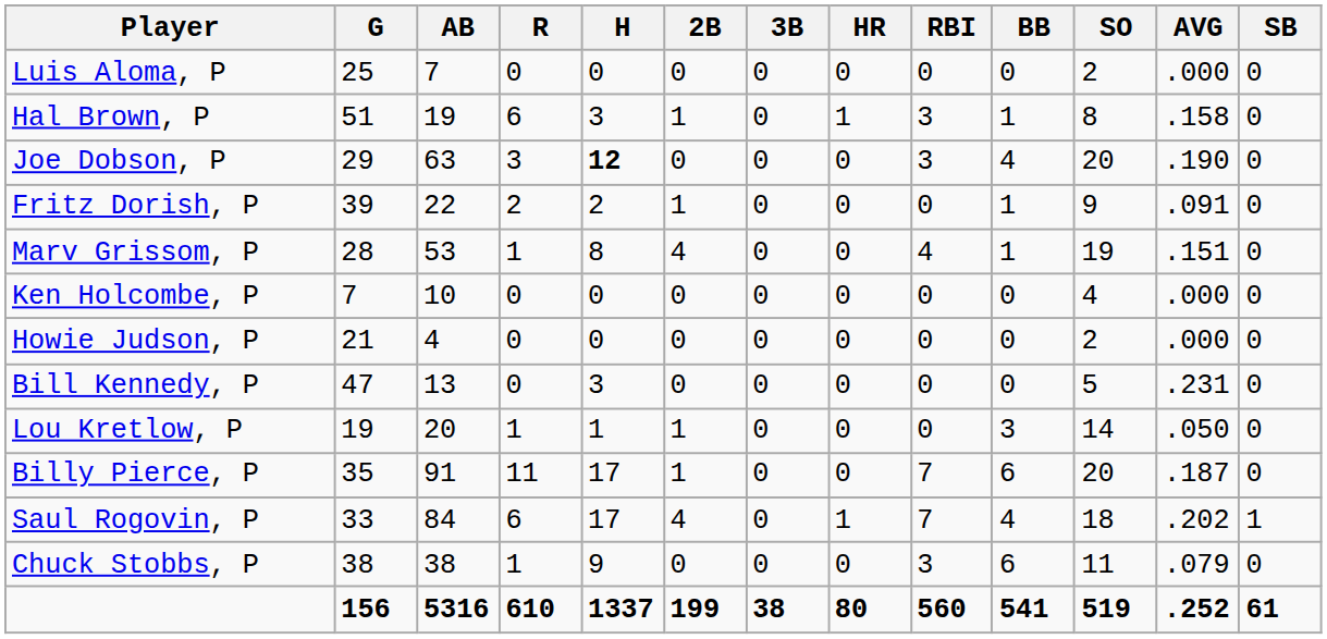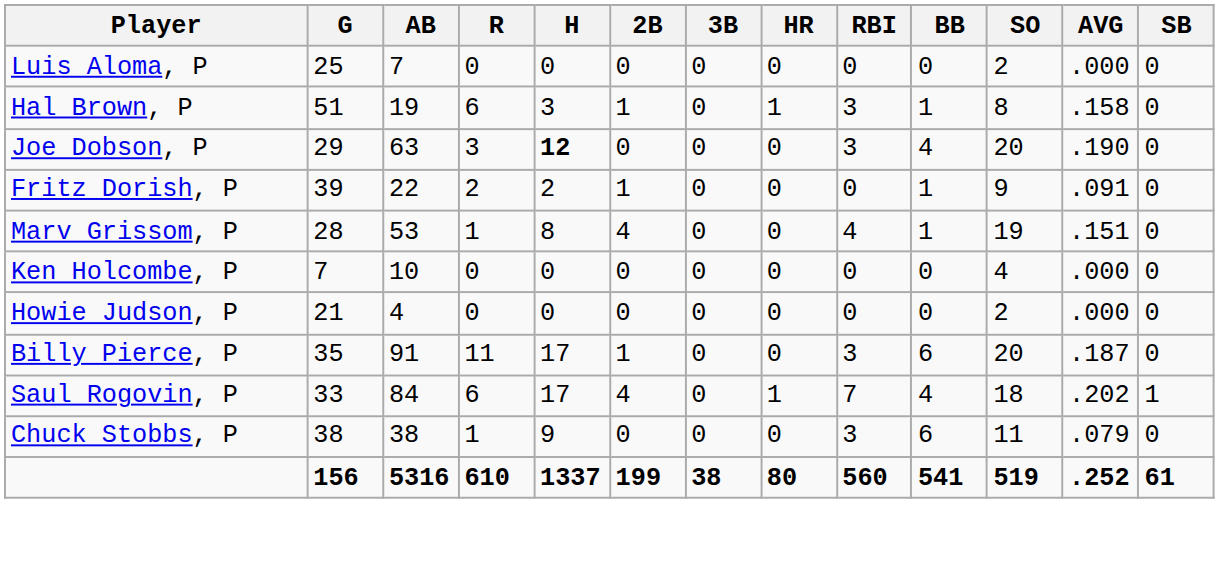- row: Bill Kennedy, P | 47 | 13 | 0 | 3 | 0 | 0 | 0 | 0 | 0 | 5 | .231 | 0
- row: Lou Kretlow, P | 19 | 20 | 1 | 1 | 1 | 0 | 0 | 0 | 3 | 14 | .050 | 0
Billy Pierce, P | RBI: 7 -> 3
